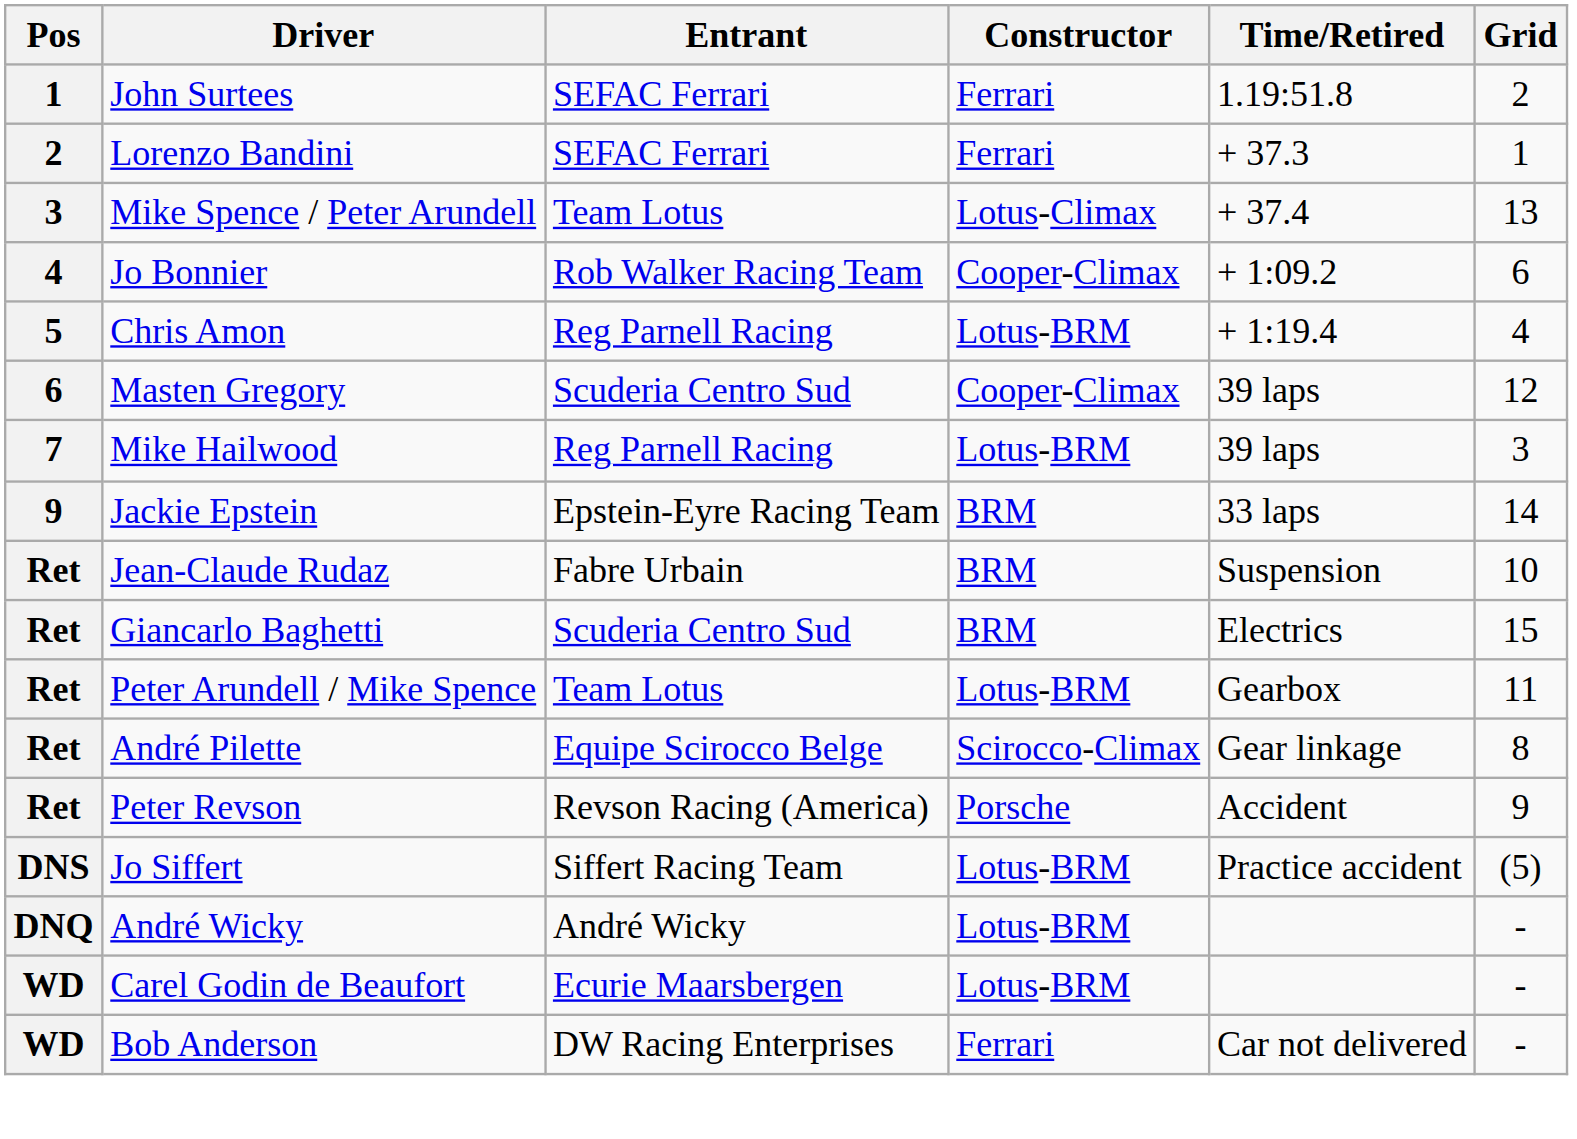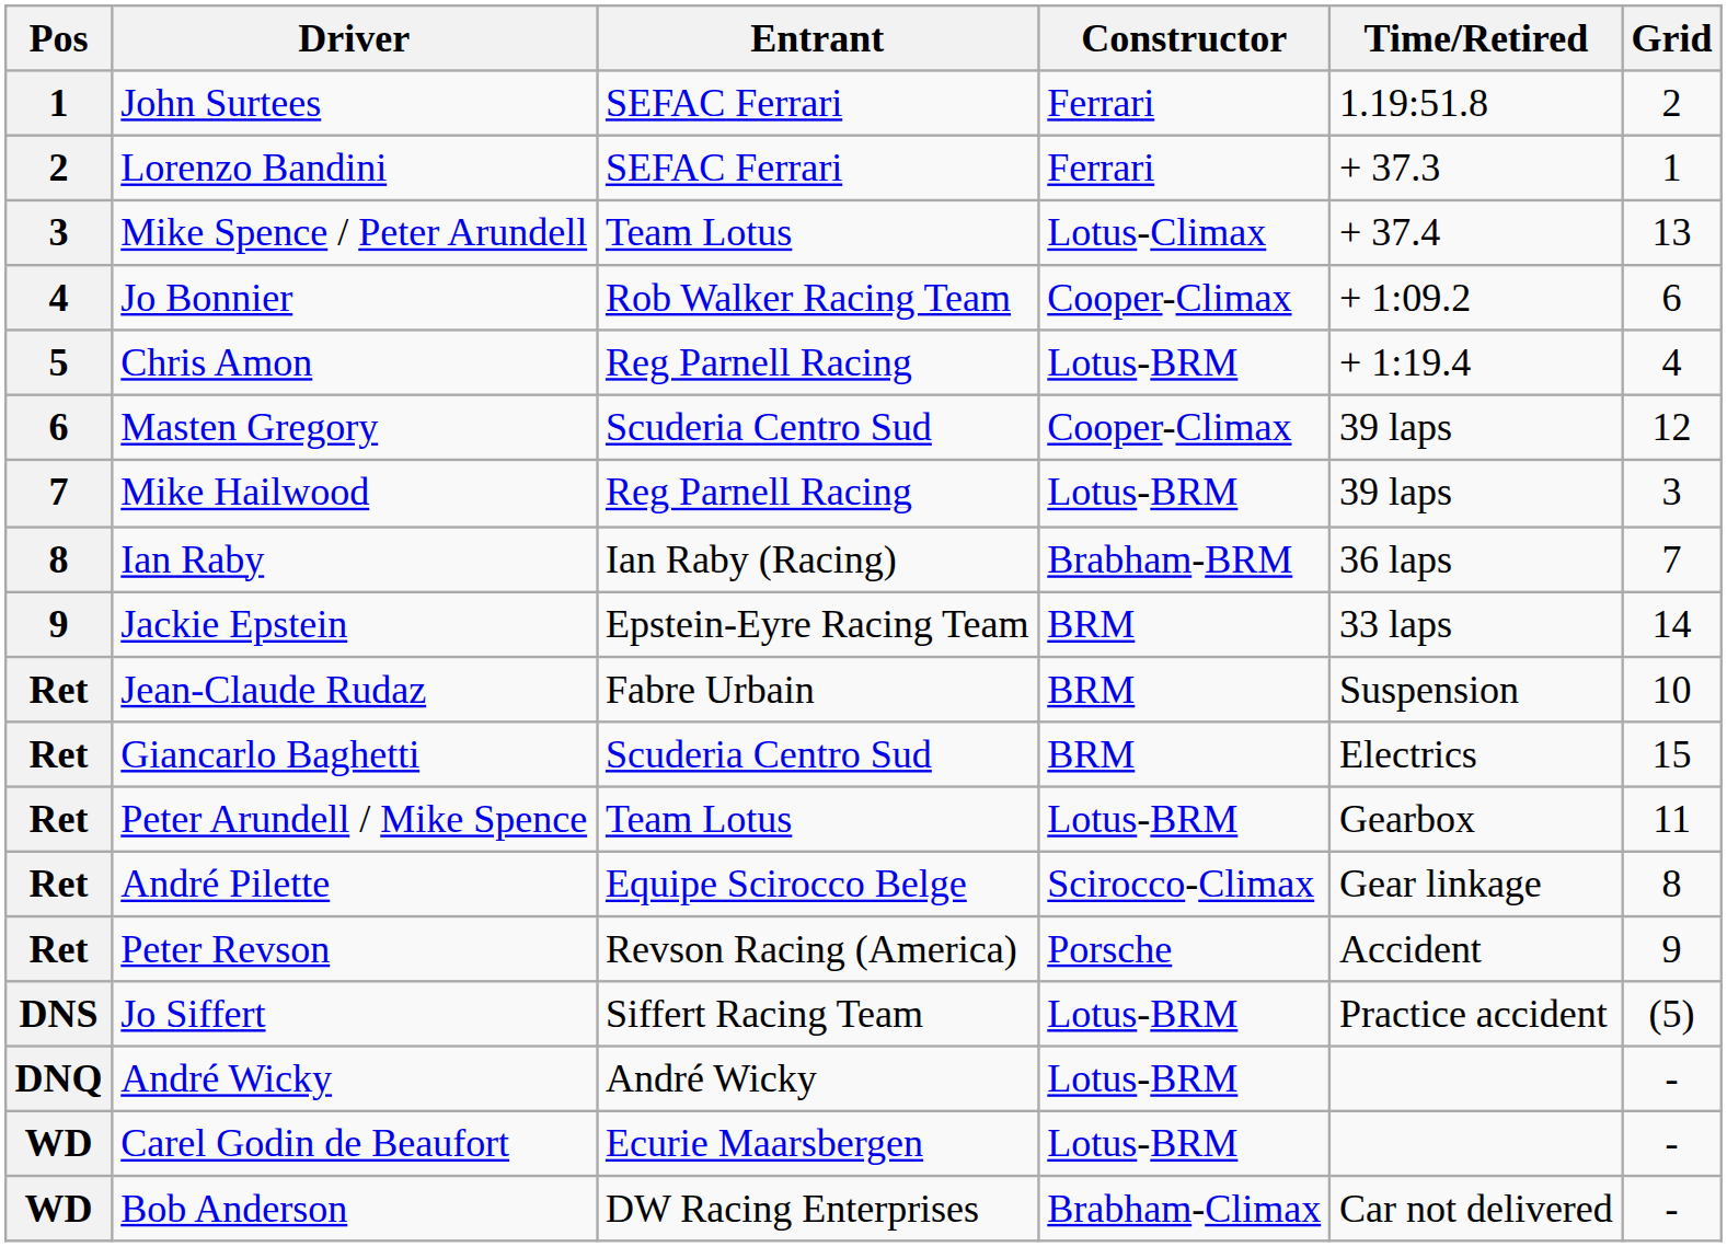+ row: 8 | Ian Raby | Ian Raby (Racing) | Brabham-BRM | 36 laps | 7
Bob Anderson | Constructor: Ferrari -> Brabham-Climax
